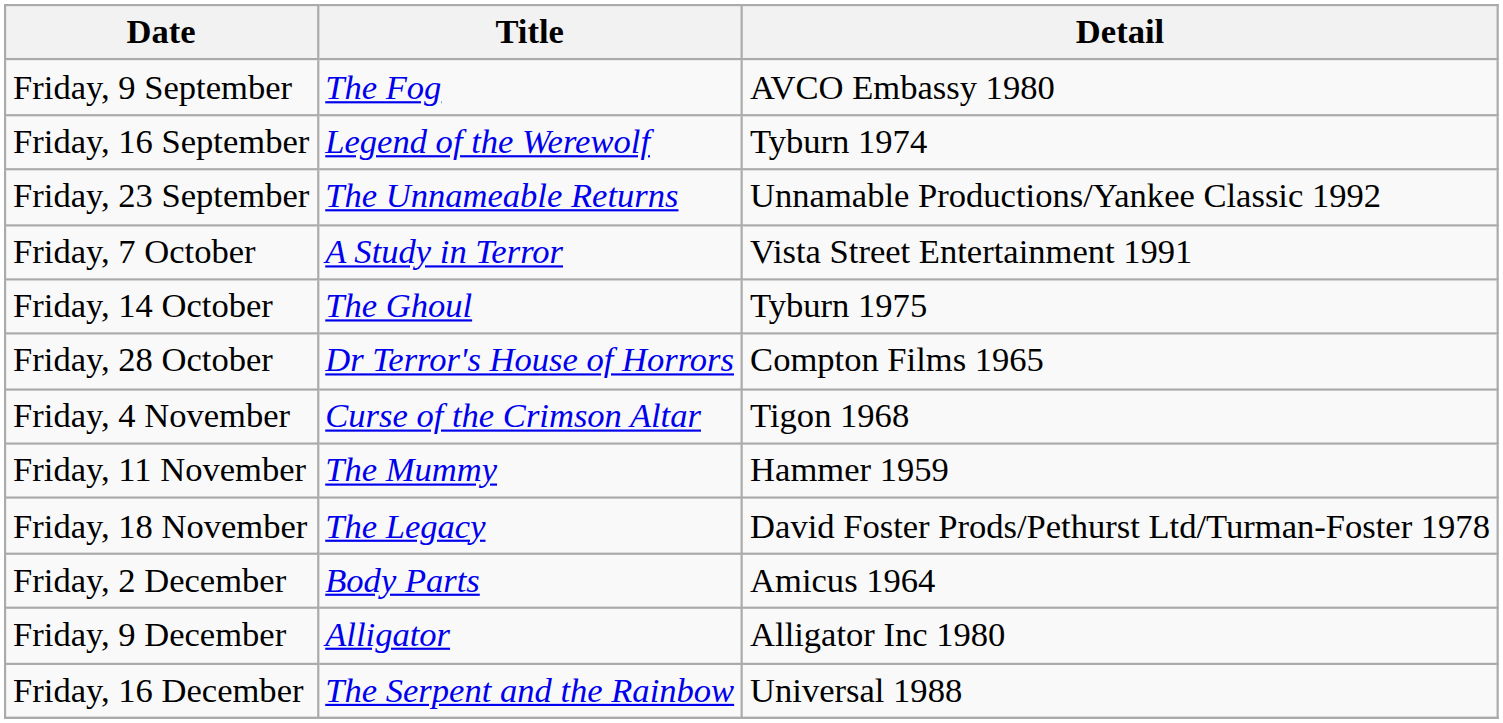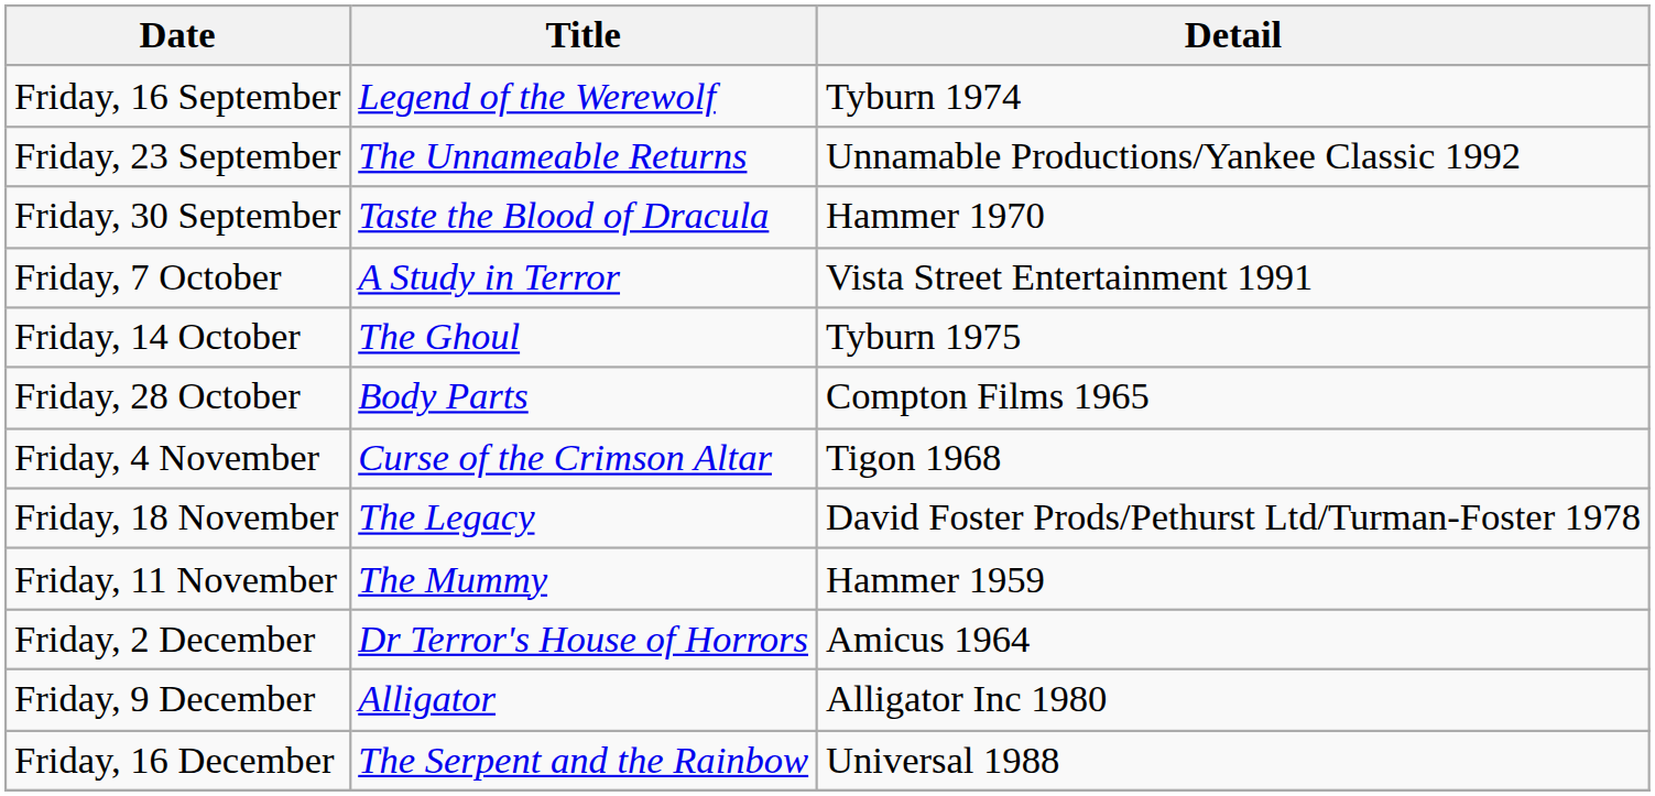- row: Friday, 9 September | The Fog | AVCO Embassy 1980
+ row: Friday, 30 September | Taste the Blood of Dracula | Hammer 1970
Friday, 28 October | Title: Dr Terror's House of Horrors -> Body Parts
rows swapped: Friday, 11 November <-> Friday, 18 November
Friday, 2 December | Title: Body Parts -> Dr Terror's House of Horrors
